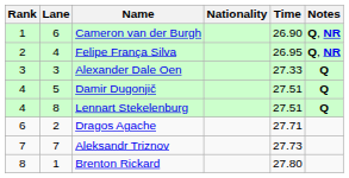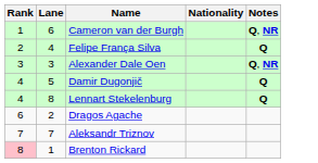- column: Time | 26.90 | 26.95 | 27.33 | 27.51 | 27.51 | 27.71 | 27.73 | 27.80
Felipe França Silva | Notes: Q, NR -> Q
Alexander Dale Oen | Notes: Q -> Q, NR
Brenton Rickard | Rank: no background -> pink background
